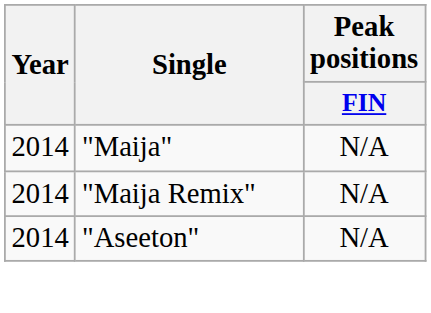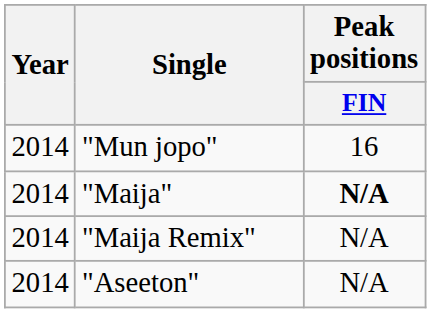+ row: 2014 | "Mun jopo" | 16
"Maija" | Peak positions / FIN: normal -> bold
